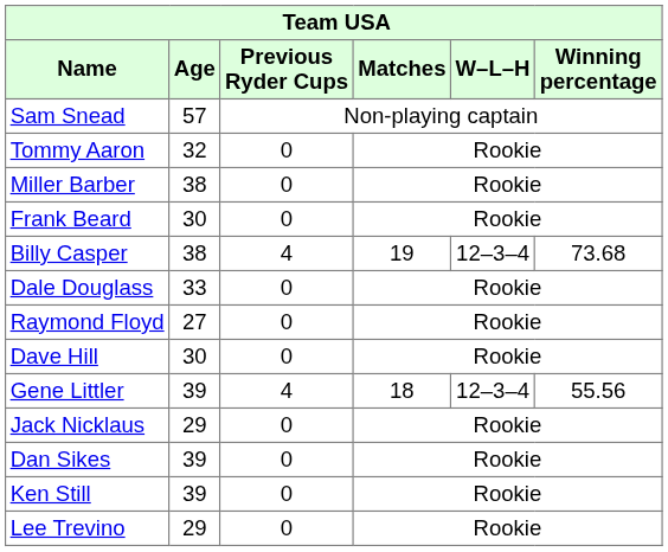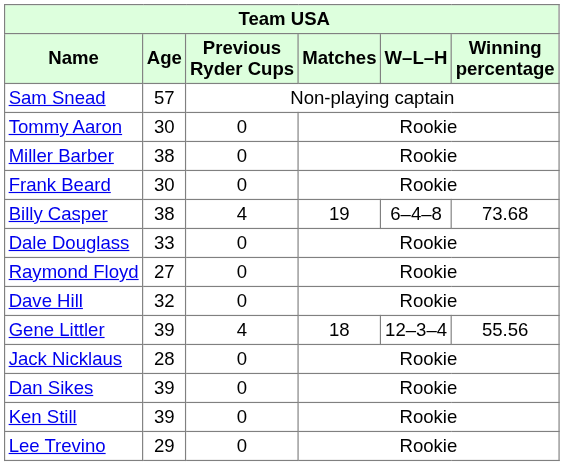Tommy Aaron | Age: 32 -> 30
Billy Casper | W–L–H: 12–3–4 -> 6–4–8
Dave Hill | Age: 30 -> 32
Jack Nicklaus | Age: 29 -> 28
